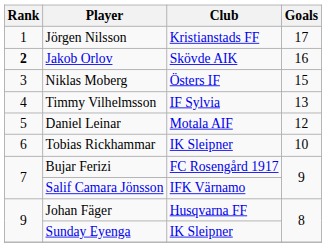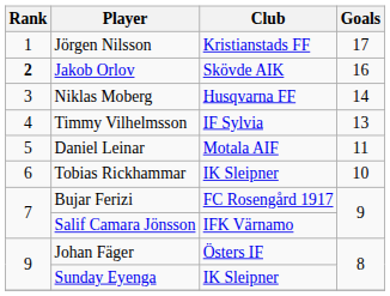Niklas Moberg | Club: Östers IF -> Husqvarna FF
Niklas Moberg | Goals: 15 -> 14
Daniel Leinar | Goals: 12 -> 11
Johan Fäger | Club: Husqvarna FF -> Östers IF
